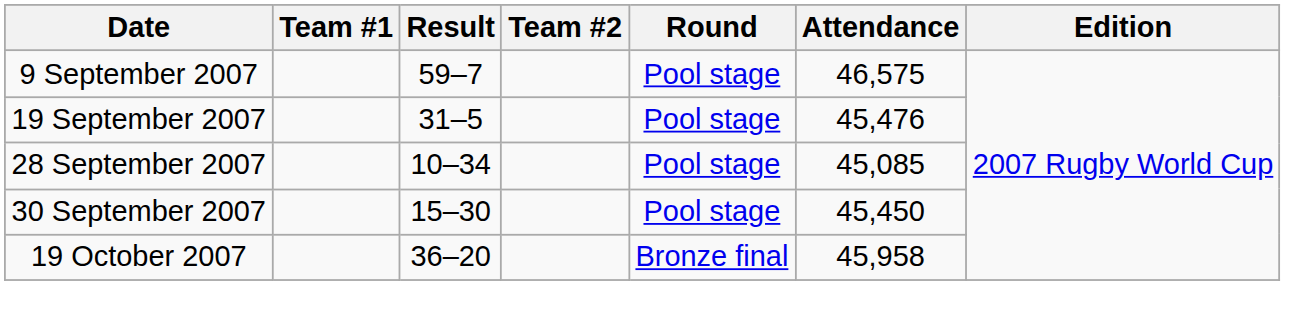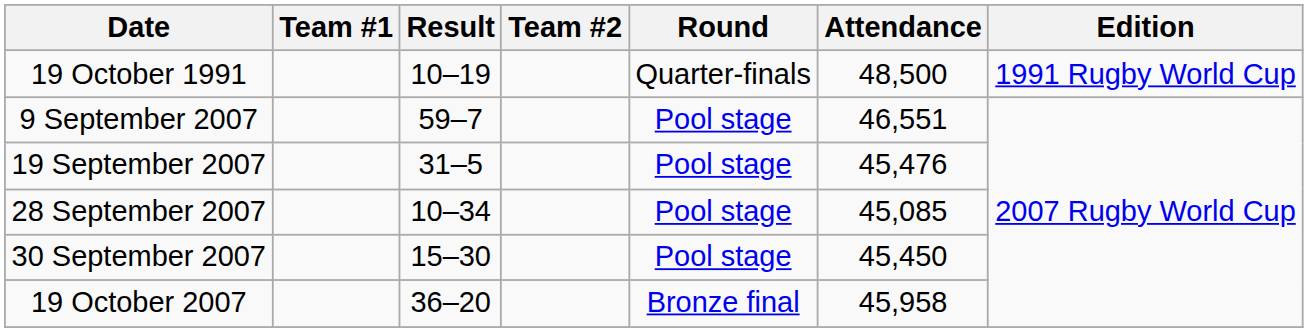+ row: 19 October 1991 | 10–19 | Quarter-finals | 48,500 | 1991 Rugby World Cup
9 September 2007 | Attendance: 46,575 -> 46,551
